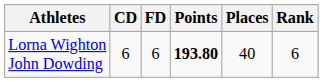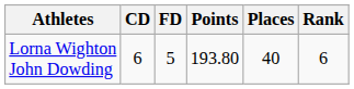Lorna Wighton John Dowding | FD: 6 -> 5
Lorna Wighton John Dowding | Points: bold -> normal
